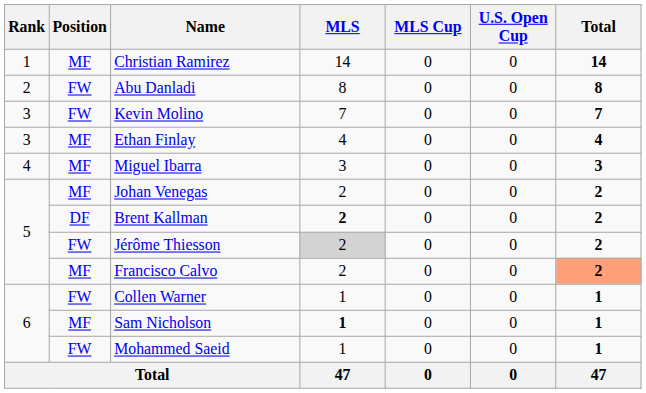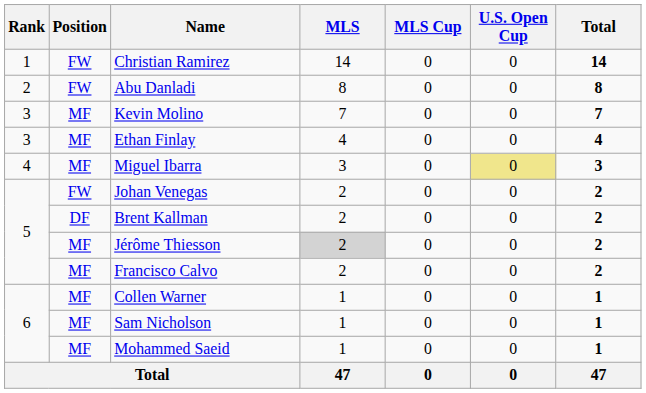Christian Ramirez | Position: MF -> FW
Kevin Molino | Position: FW -> MF
Miguel Ibarra | U.S. Open Cup: no background -> khaki background
Johan Venegas | Position: MF -> FW
Brent Kallman | MLS: bold -> normal
Jérôme Thiesson | Position: FW -> MF
Francisco Calvo | Total: lightsalmon background -> no background
Collen Warner | Position: FW -> MF
Sam Nicholson | MLS: bold -> normal
Mohammed Saeid | Position: FW -> MF
